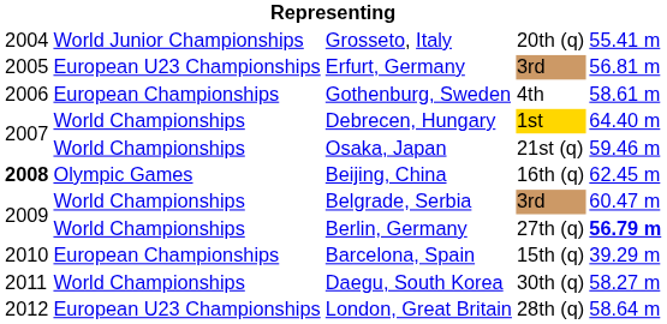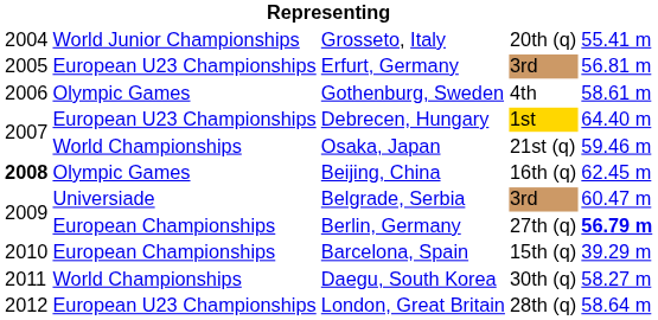Gothenburg, Sweden | column 2: European Championships -> Olympic Games
Debrecen, Hungary | column 2: World Championships -> European U23 Championships
Belgrade, Serbia | column 2: World Championships -> Universiade
Berlin, Germany | column 2: World Championships -> European Championships
